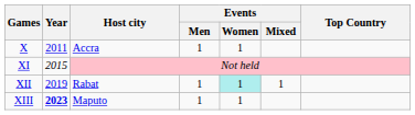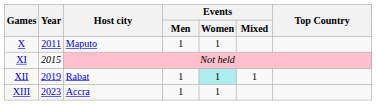X | Host city: Accra -> Maputo
XIII | Year: bold -> normal
XIII | Host city: Maputo -> Accra
